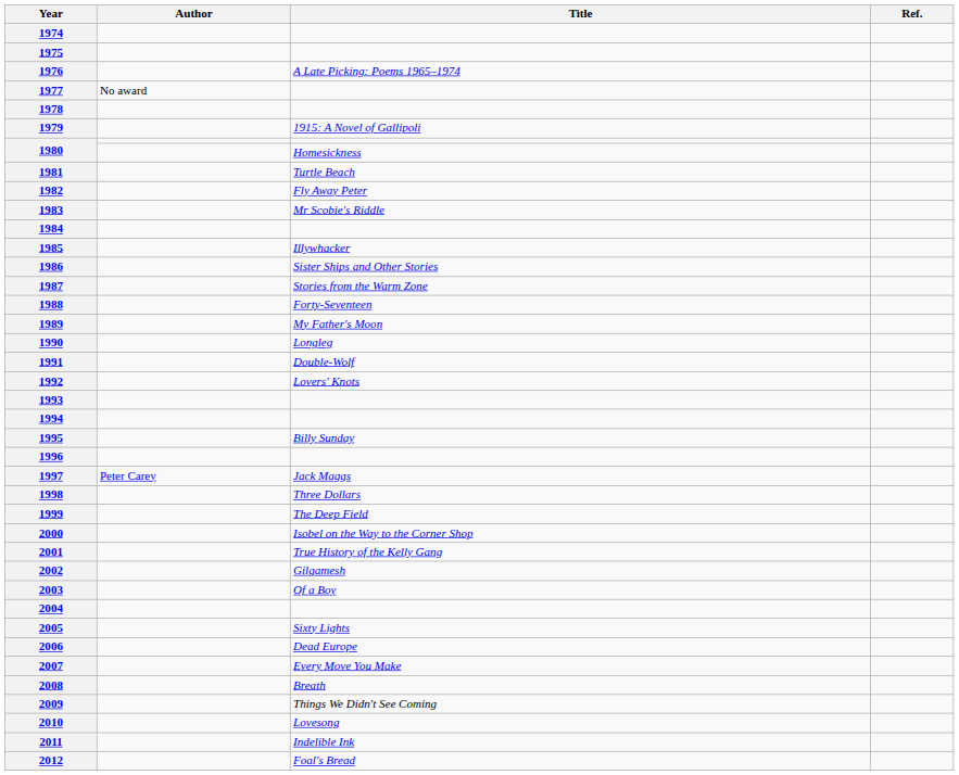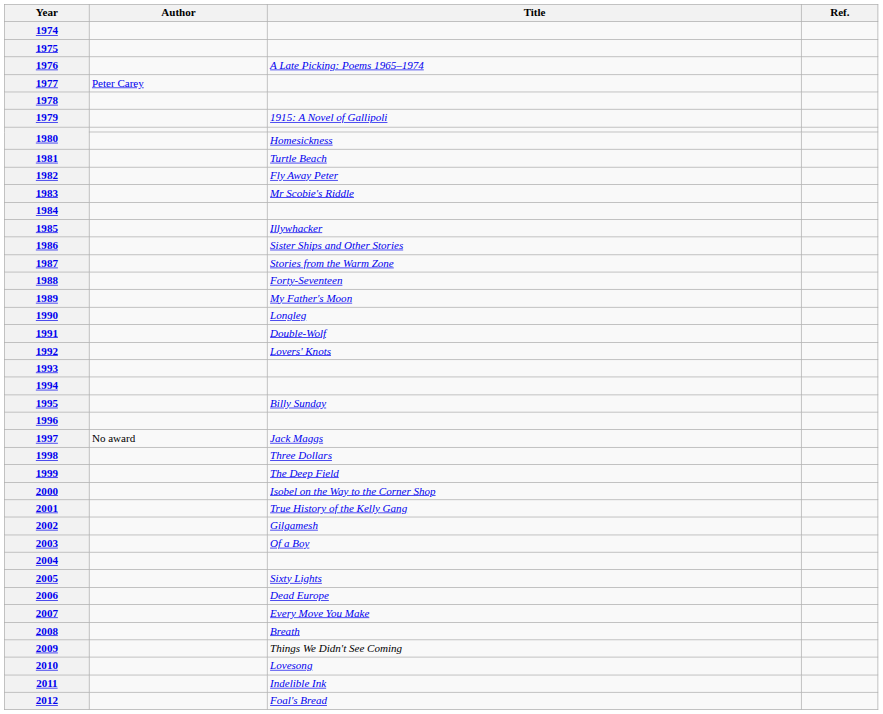1977 | Author: No award -> Peter Carey
1997 | Author: Peter Carey -> No award
